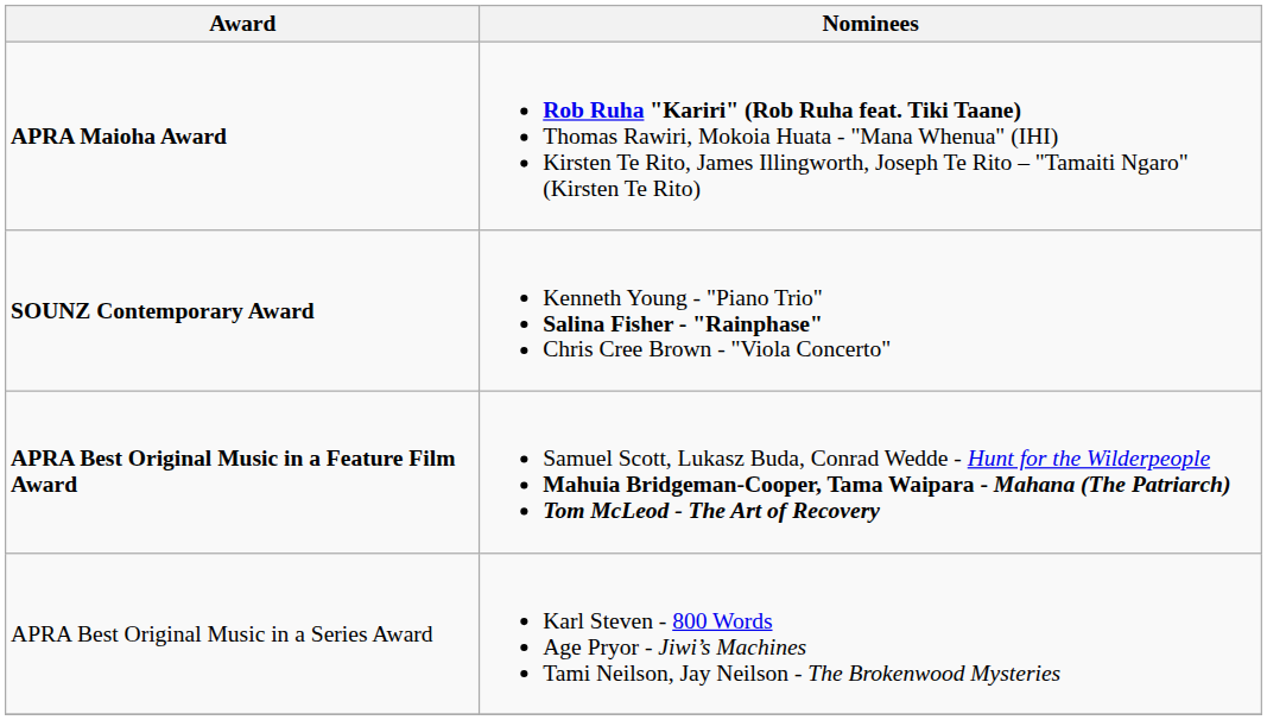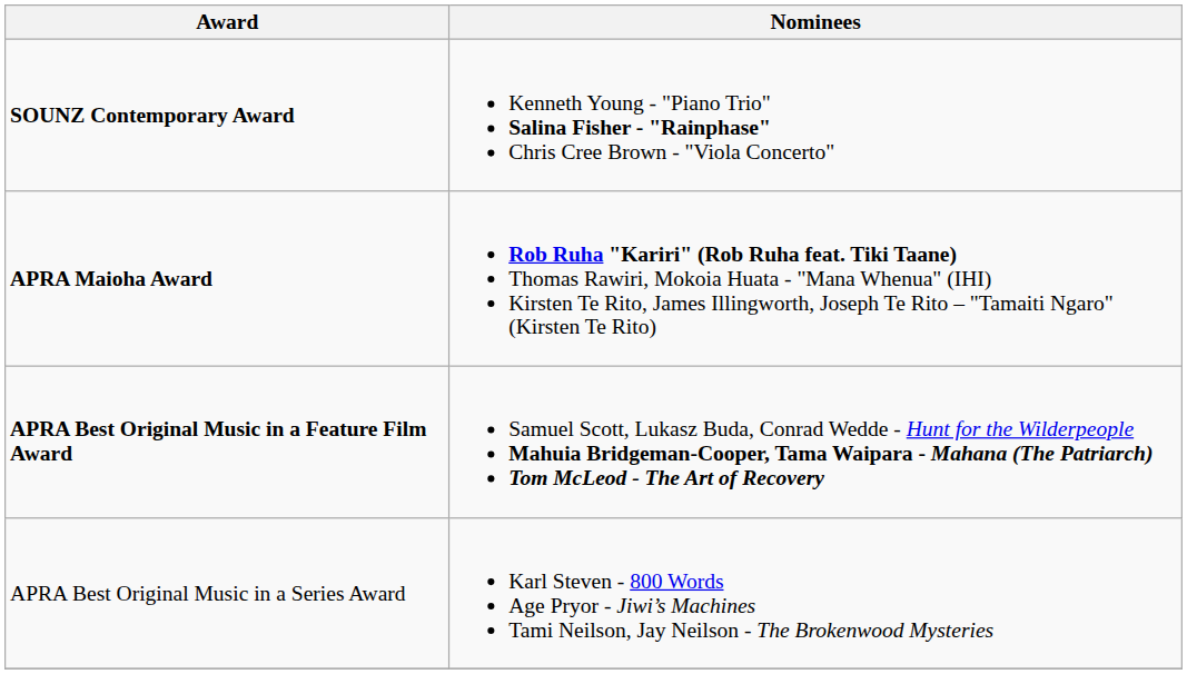rows swapped: APRA Maioha Award <-> SOUNZ Contemporary Award
